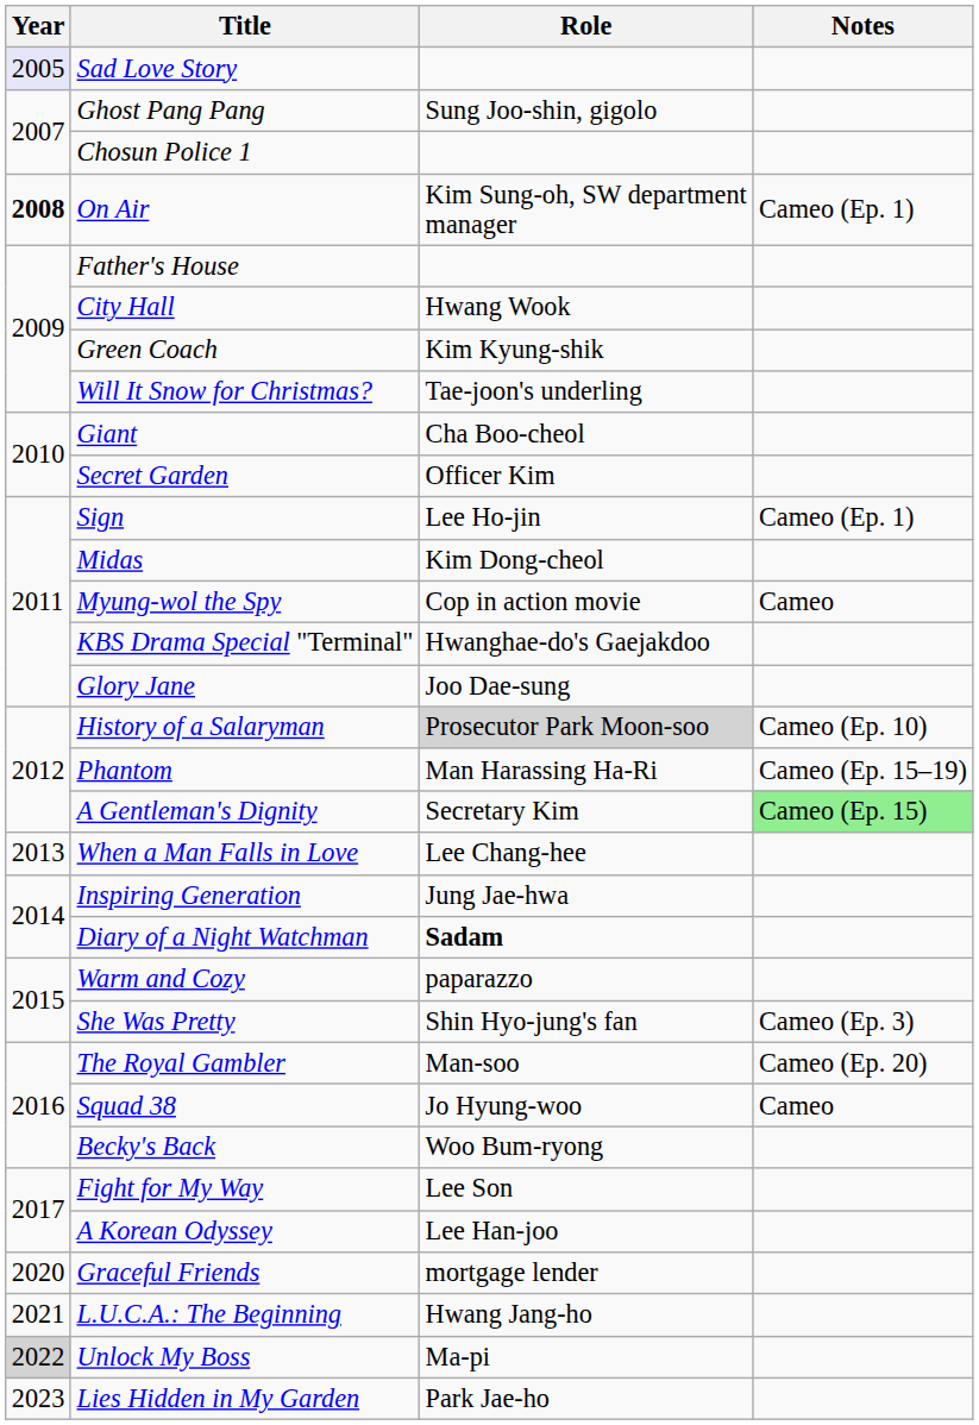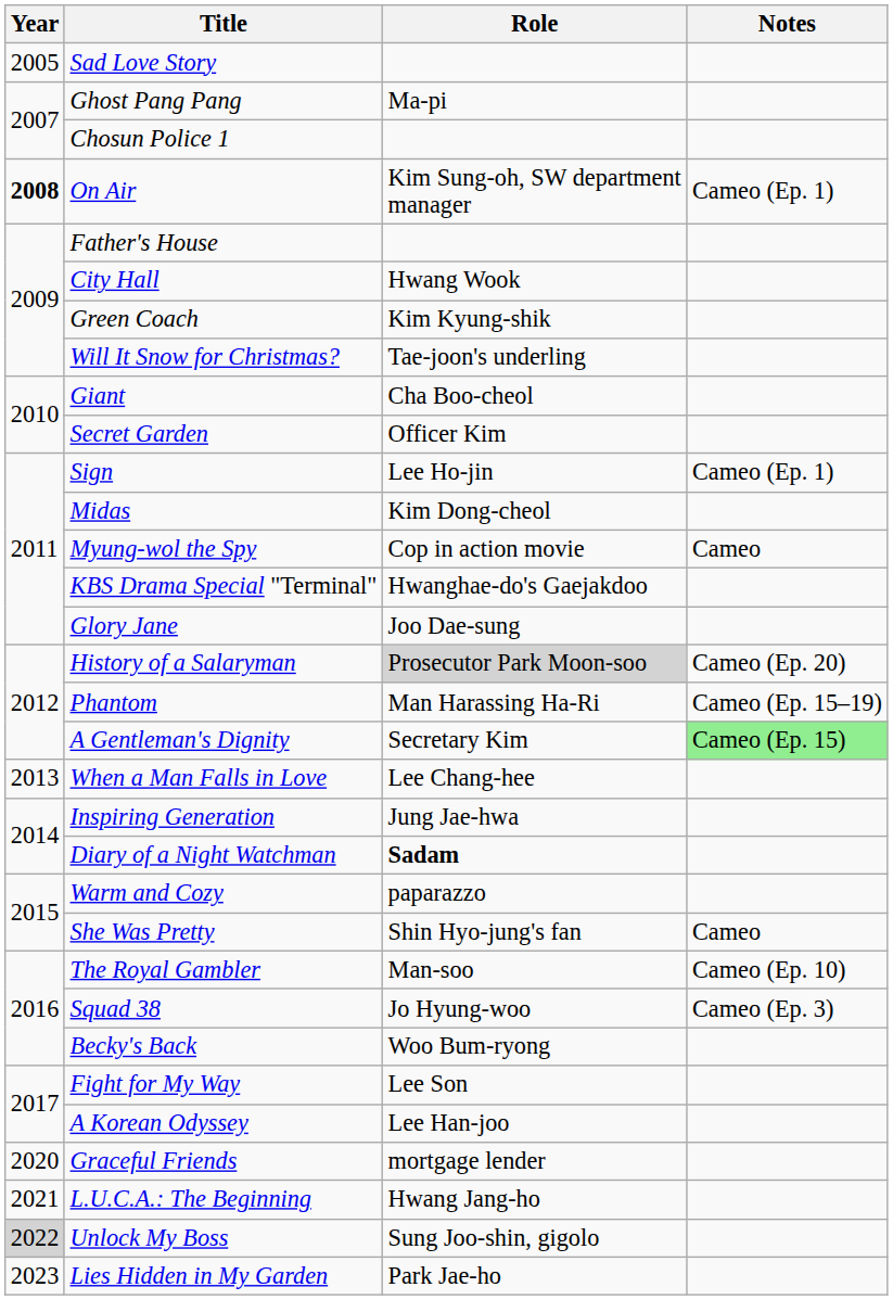Sad Love Story | Year: lavender background -> no background
Ghost Pang Pang | Role: Sung Joo-shin, gigolo -> Ma-pi
History of a Salaryman | Notes: Cameo (Ep. 10) -> Cameo (Ep. 20)
She Was Pretty | Notes: Cameo (Ep. 3) -> Cameo
The Royal Gambler | Notes: Cameo (Ep. 20) -> Cameo (Ep. 10)
Squad 38 | Notes: Cameo -> Cameo (Ep. 3)
Unlock My Boss | Role: Ma-pi -> Sung Joo-shin, gigolo
